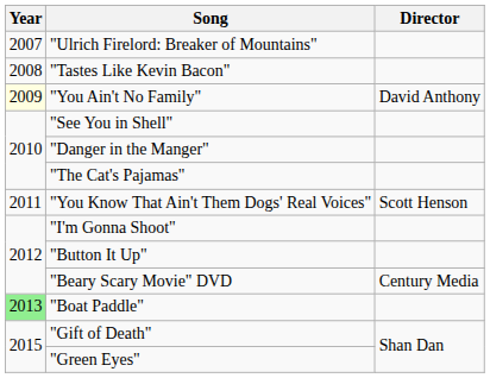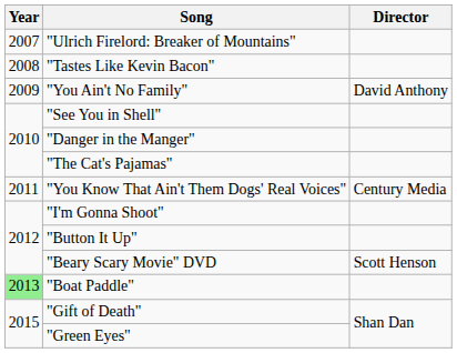"You Ain't No Family" | Year: lightyellow background -> no background
"You Know That Ain't Them Dogs' Real Voices" | Director: Scott Henson -> Century Media
"Beary Scary Movie" DVD | Director: Century Media -> Scott Henson
